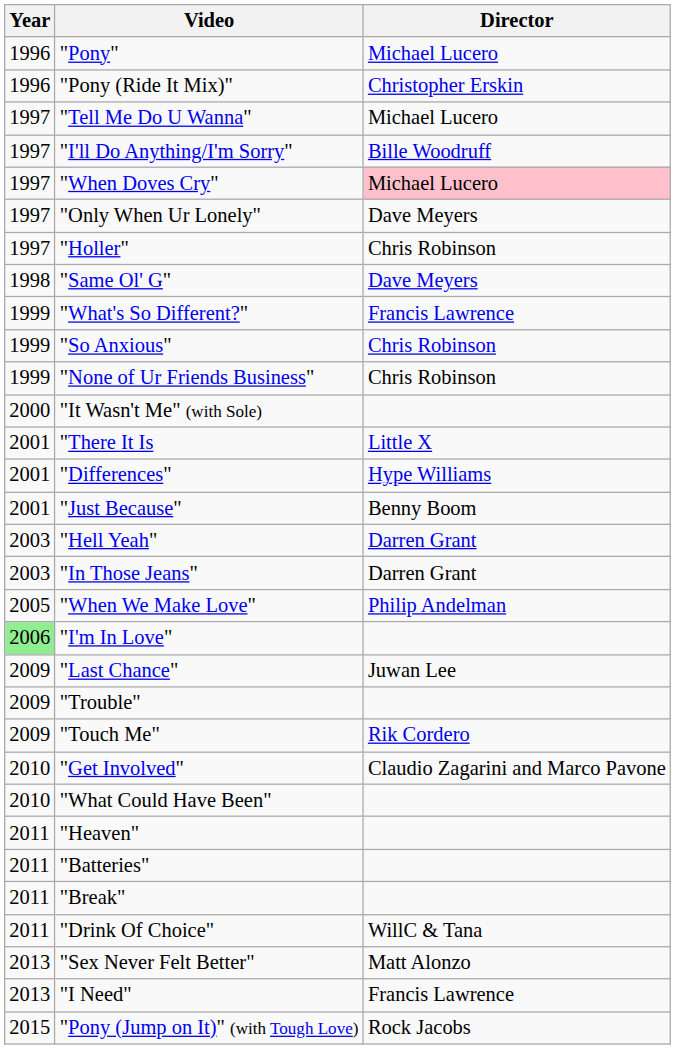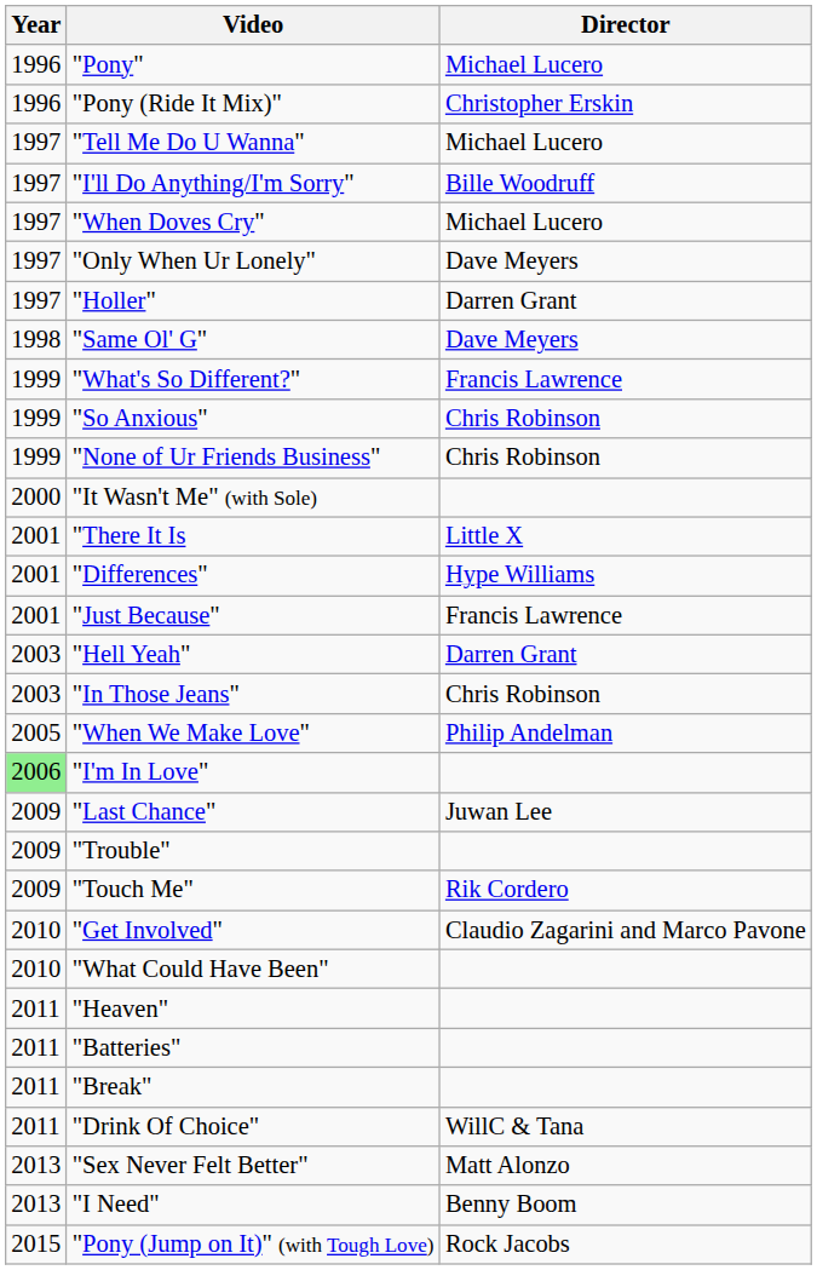"When Doves Cry" | Director: pink background -> no background
"Holler" | Director: Chris Robinson -> Darren Grant
"Just Because" | Director: Benny Boom -> Francis Lawrence
"In Those Jeans" | Director: Darren Grant -> Chris Robinson
"I Need" | Director: Francis Lawrence -> Benny Boom
